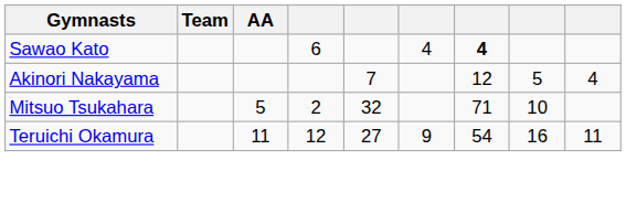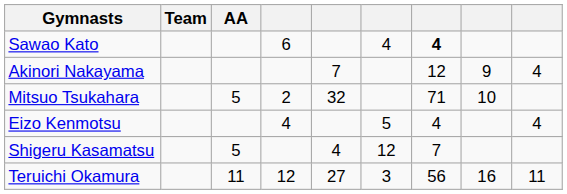Akinori Nakayama | column 8: 5 -> 9
+ row: Eizo Kenmotsu | 4 | 5 | 4 | 4
+ row: Shigeru Kasamatsu | 5 | 4 | 12 | 7
Teruichi Okamura | column 6: 9 -> 3
Teruichi Okamura | column 7: 54 -> 56
